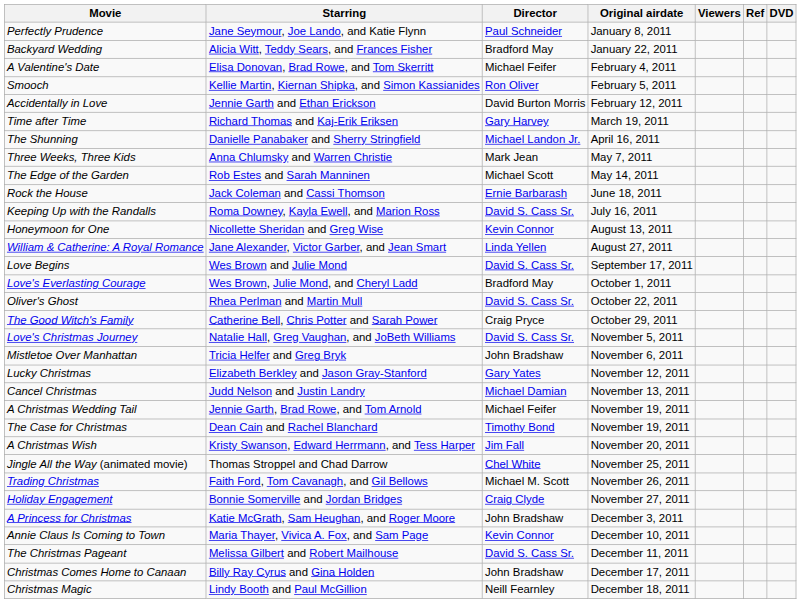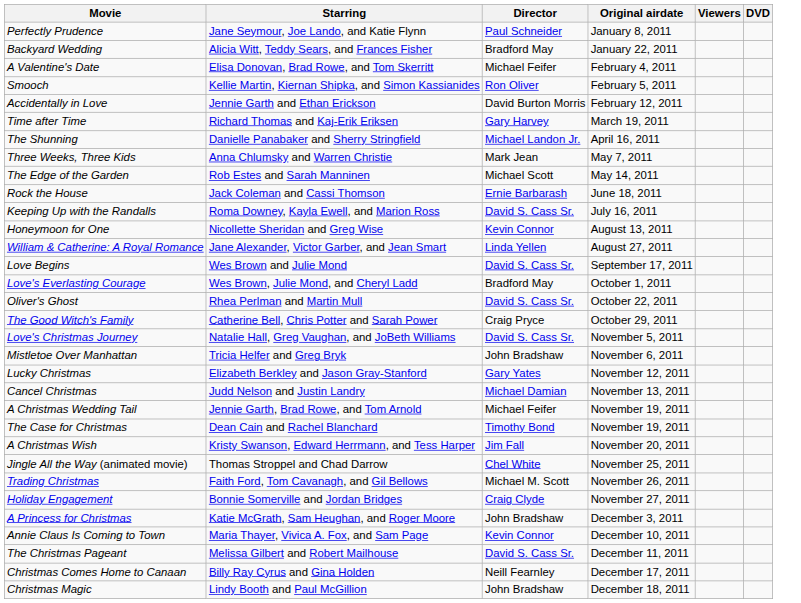- column: Ref
Christmas Comes Home to Canaan | Director: John Bradshaw -> Neill Fearnley
Christmas Magic | Director: Neill Fearnley -> John Bradshaw
